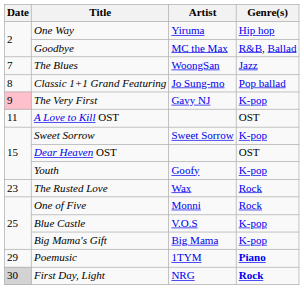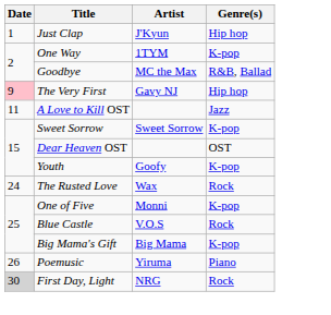+ row: 1 | Just Clap | J'Kyun | Hip hop
One Way | Artist: Yiruma -> 1TYM
One Way | Genre(s): Hip hop -> K-pop
- row: 7 | The Blues | WoongSan | Jazz
- row: 8 | Classic 1+1 Grand Featuring | Jo Sung-mo | Pop ballad
The Very First | Genre(s): K-pop -> Hip hop
A Love to Kill OST | Genre(s): OST -> Jazz
The Rusted Love | Date: 23 -> 24
One of Five | Genre(s): Rock -> K-pop
Blue Castle | Genre(s): K-pop -> Rock
Poemusic | Date: 29 -> 26
Poemusic | Artist: 1TYM -> Yiruma
Poemusic | Genre(s): bold -> normal
First Day, Light | Genre(s): bold -> normal
